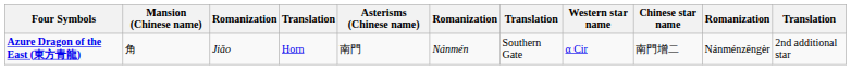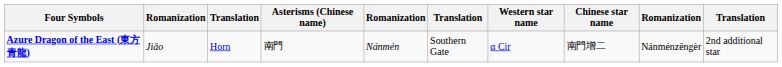- column: Mansion (Chinese name) | 角
